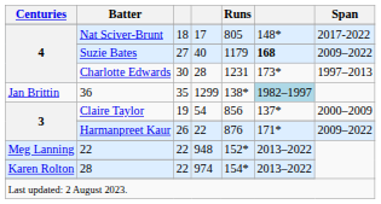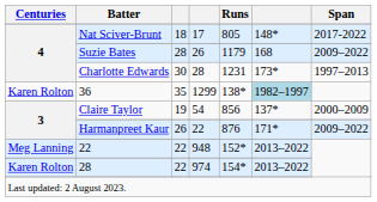Suzie Bates | column 3: 27 -> 28
Suzie Bates | column 4: 40 -> 26
Suzie Bates | column 6: bold -> normal
36 | Centuries: Jan Brittin -> Karen Rolton
